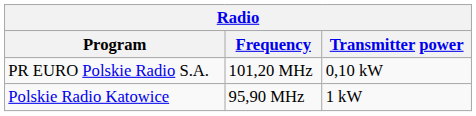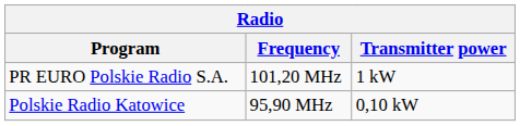PR EURO Polskie Radio S.A. | Transmitter power: 0,10 kW -> 1 kW
Polskie Radio Katowice | Transmitter power: 1 kW -> 0,10 kW
